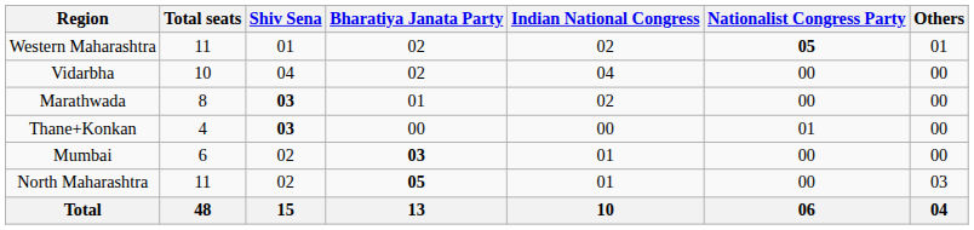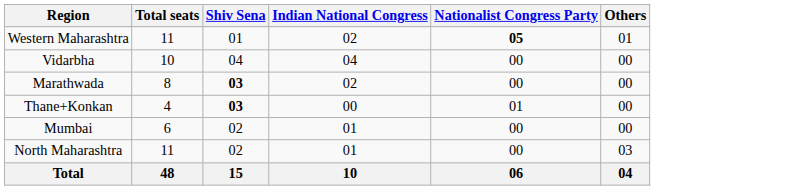- column: Bharatiya Janata Party | 02 | 02 | 01 | 00 | 03 | 05 | 13
